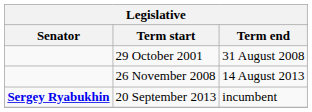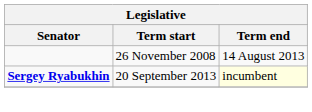- row: 29 October 2001 | 31 August 2008
20 September 2013 | Term end: no background -> lightyellow background
